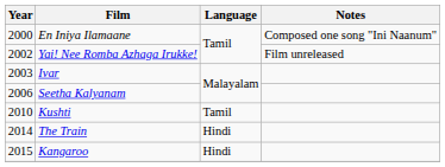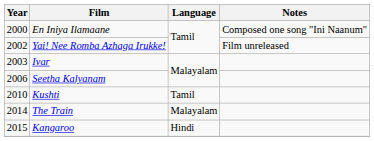The Train | Language: Hindi -> Malayalam
